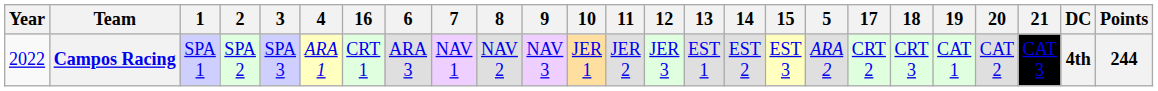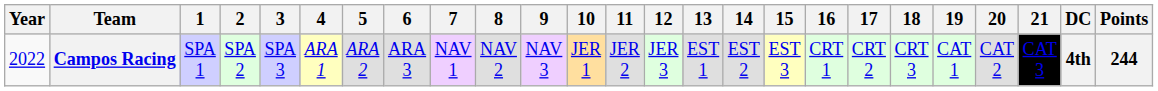columns swapped: 5 <-> 16
